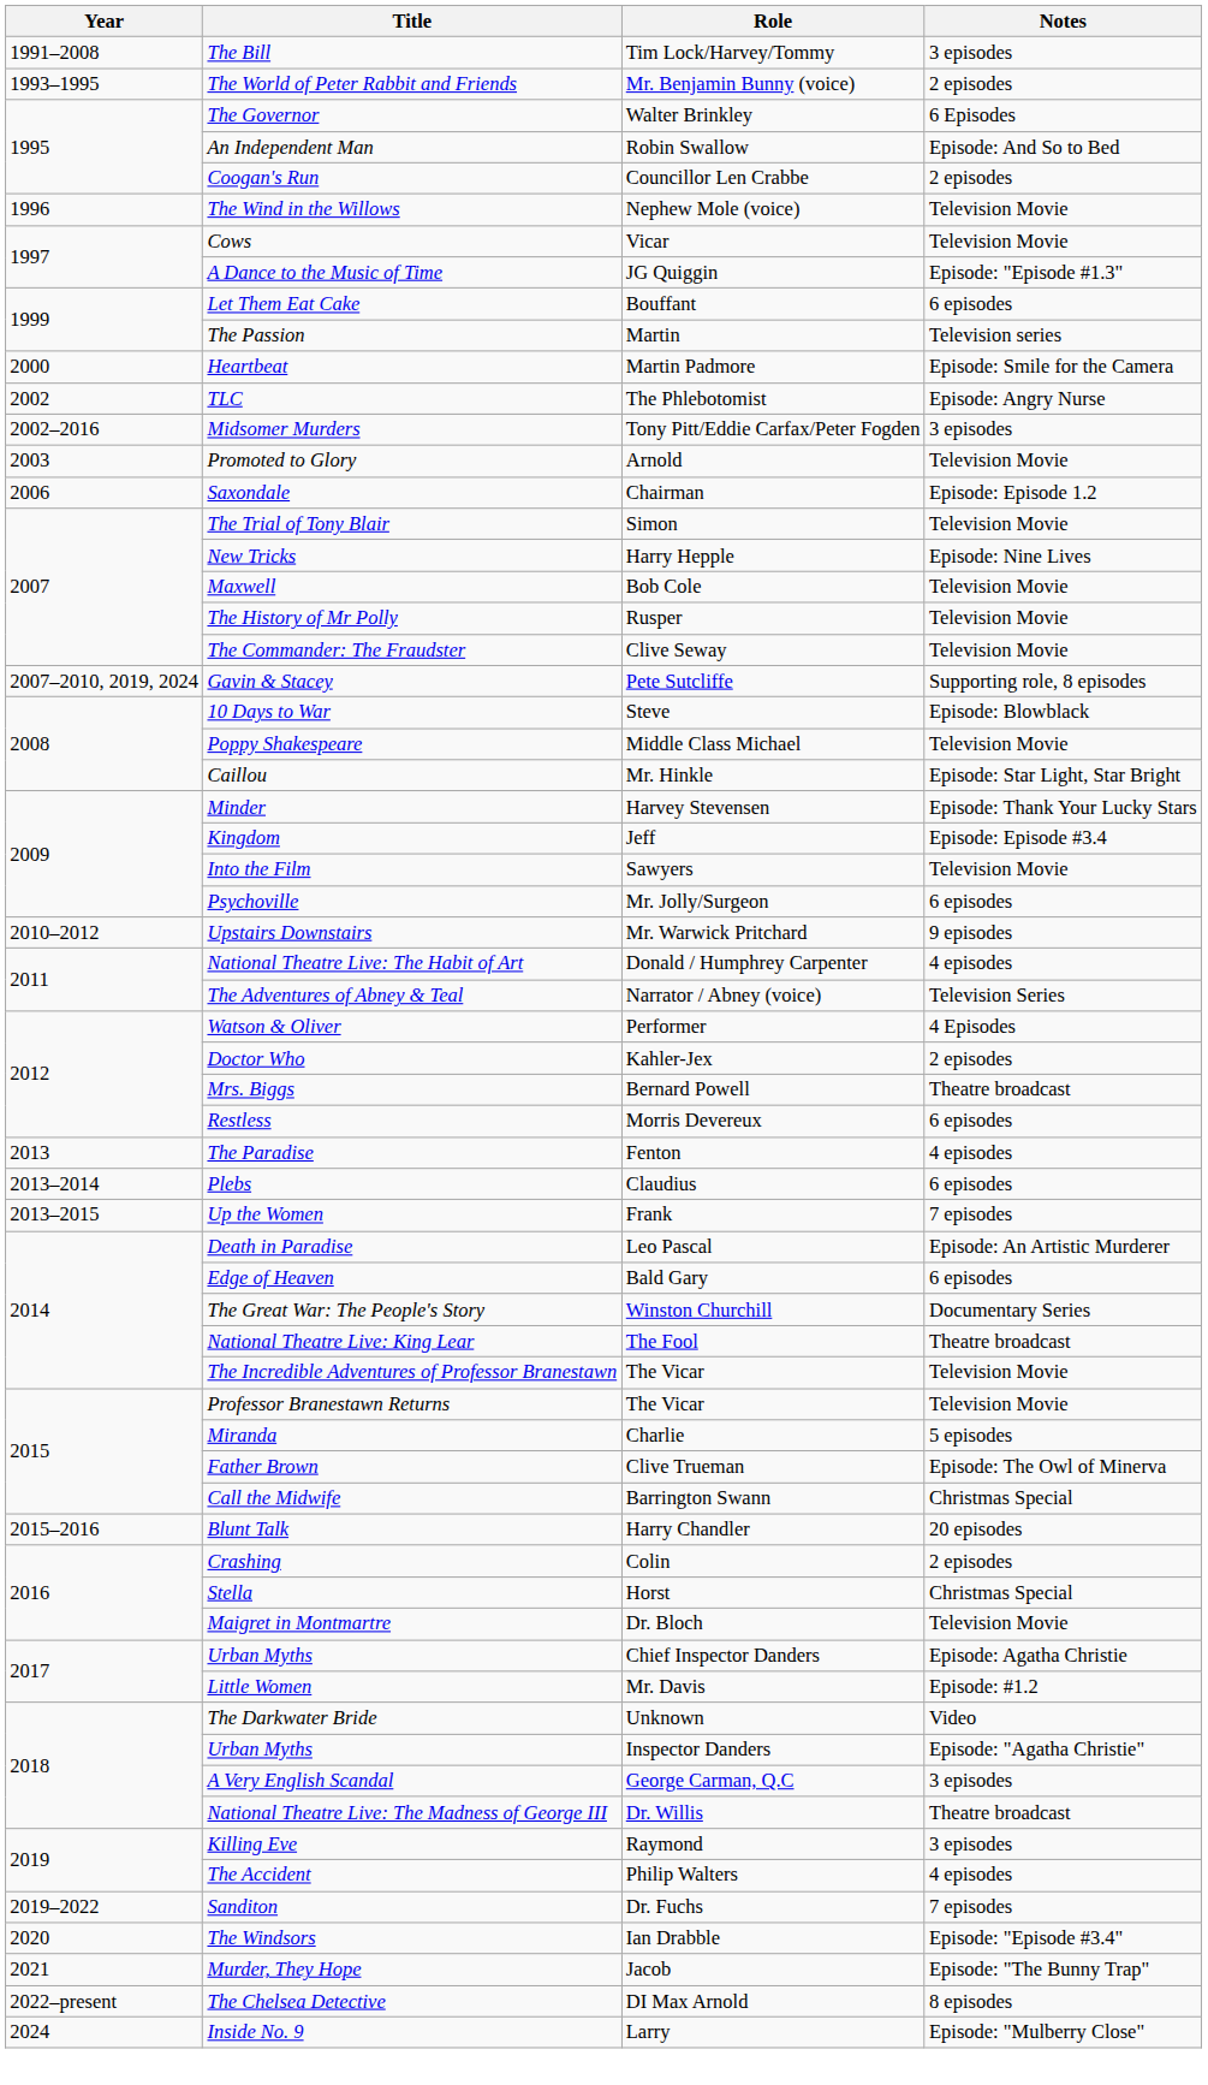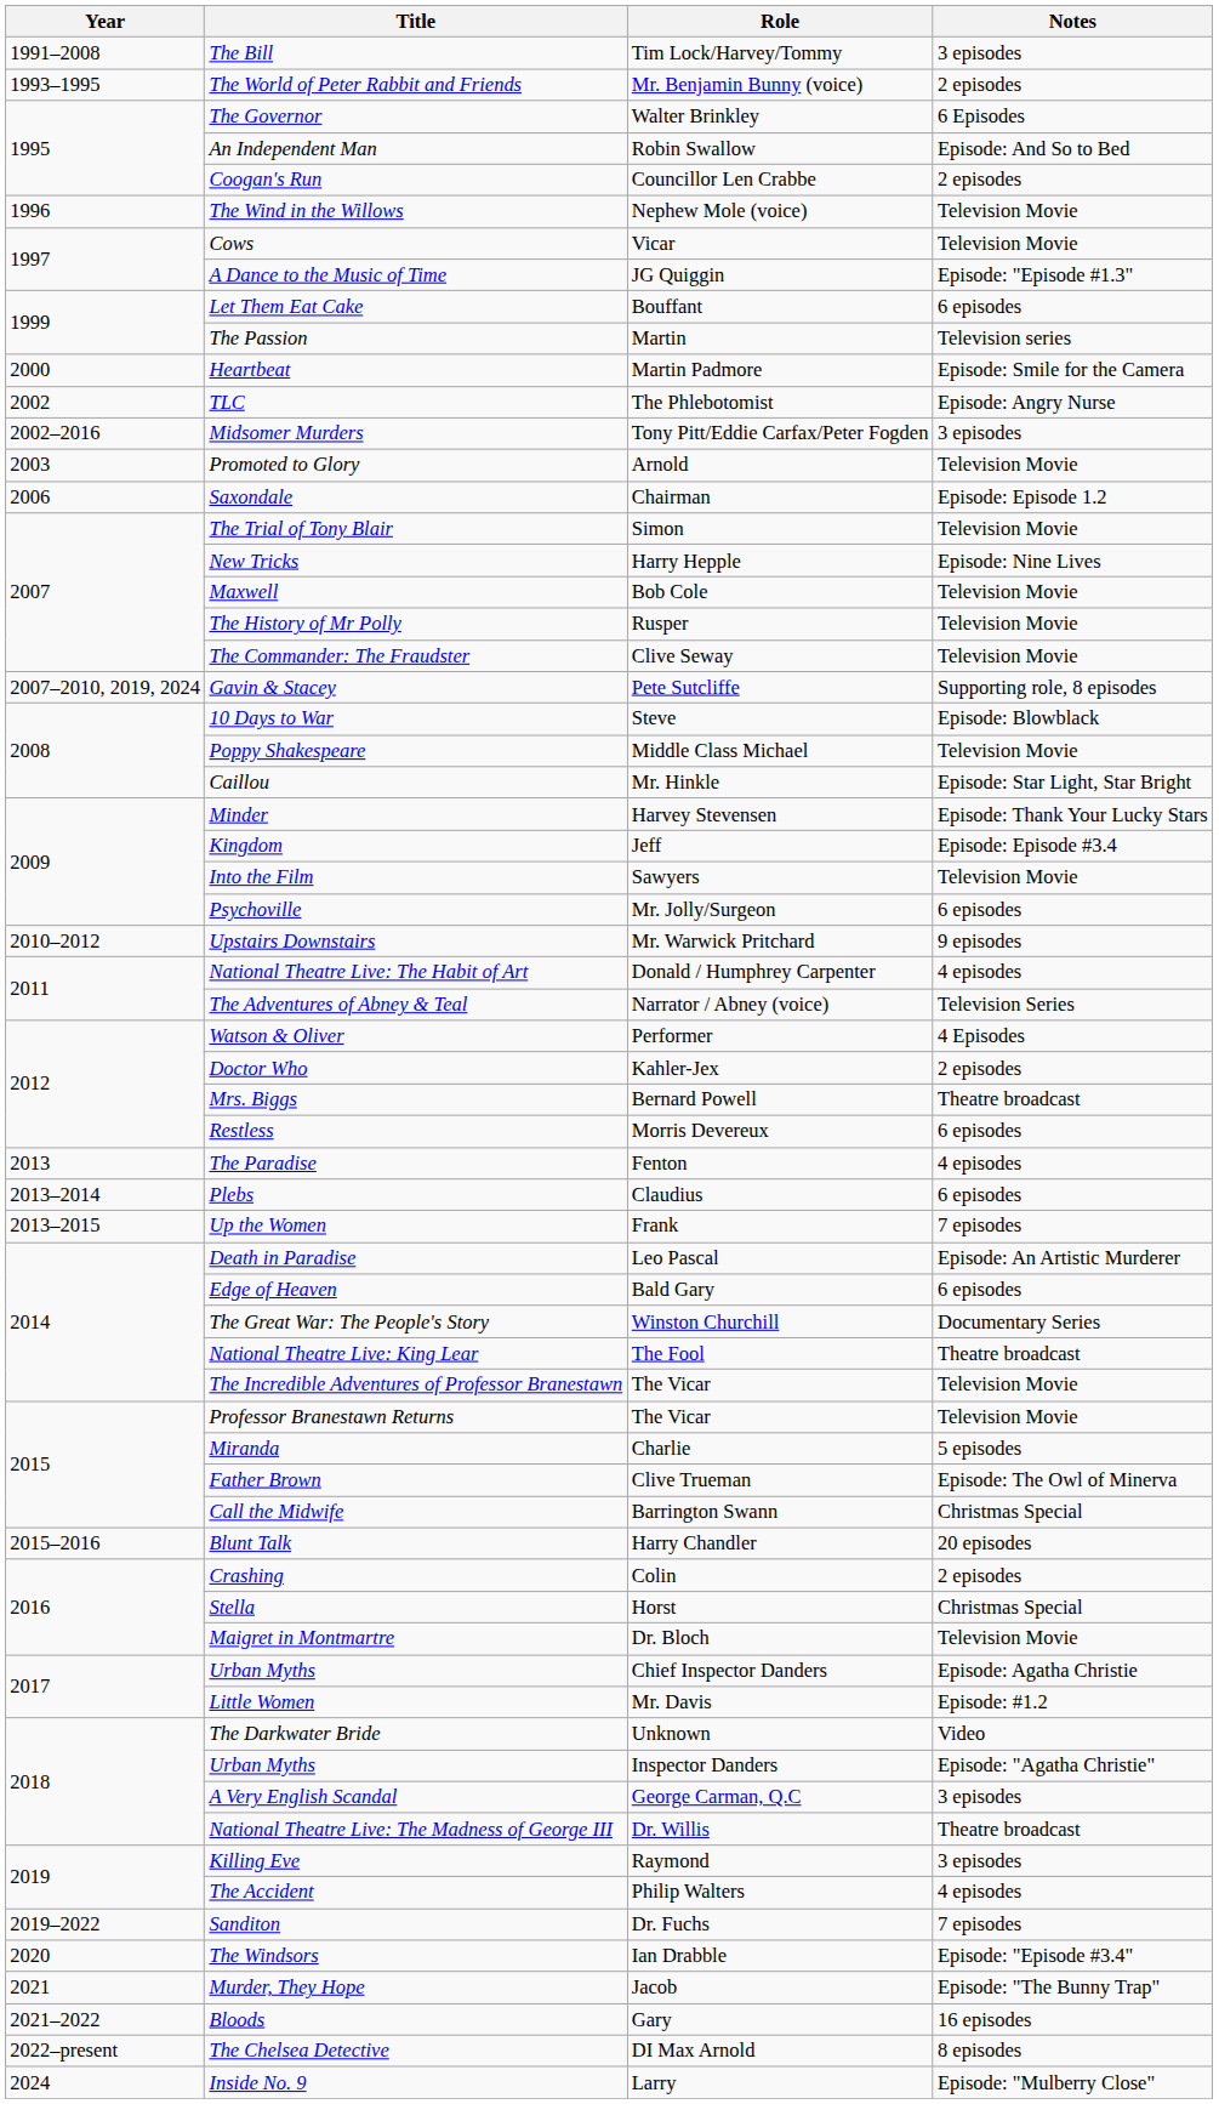+ row: 2021–2022 | Bloods | Gary | 16 episodes
